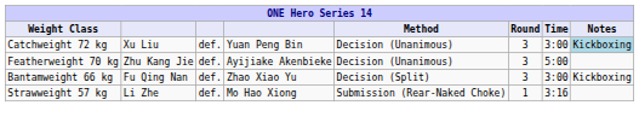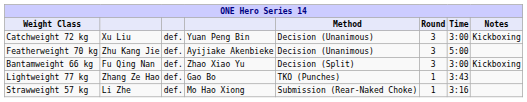Catchweight 72 kg | Notes: lightblue background -> no background
+ row: Lightweight 77 kg | Zhang Ze Hao | def. | Gao Bo | TKO (Punches) | 1 | 3:43
